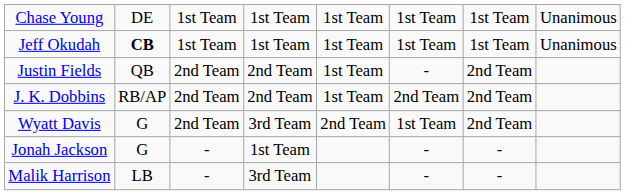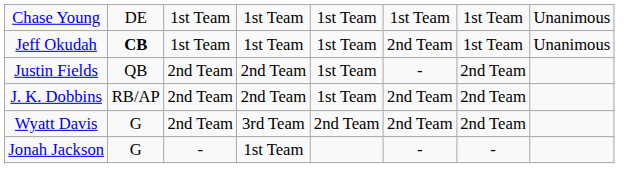Jeff Okudah | column 6: 1st Team -> 2nd Team
Wyatt Davis | column 6: 1st Team -> 2nd Team
- row: Malik Harrison | LB | - | 3rd Team | - | -
